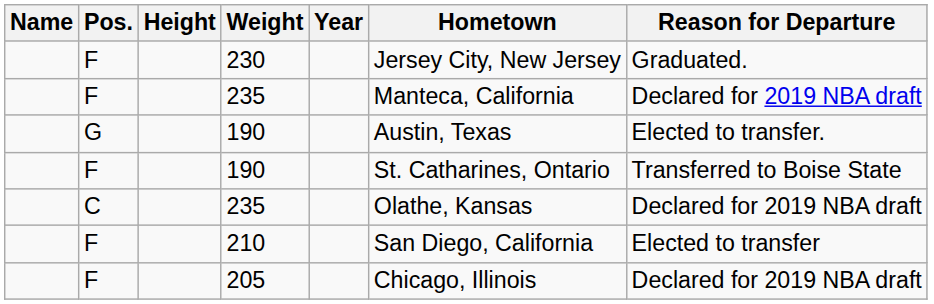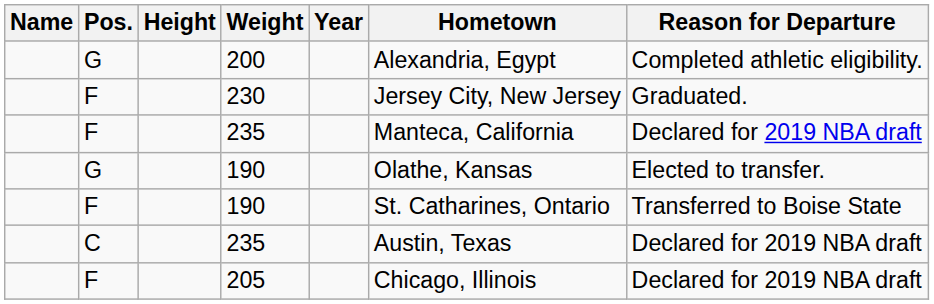+ row: G | 200 | Alexandria, Egypt | Completed athletic eligibility.
G / 190 | Hometown: Austin, Texas -> Olathe, Kansas
C / 235 | Hometown: Olathe, Kansas -> Austin, Texas
- row: F | 210 | San Diego, California | Elected to transfer
